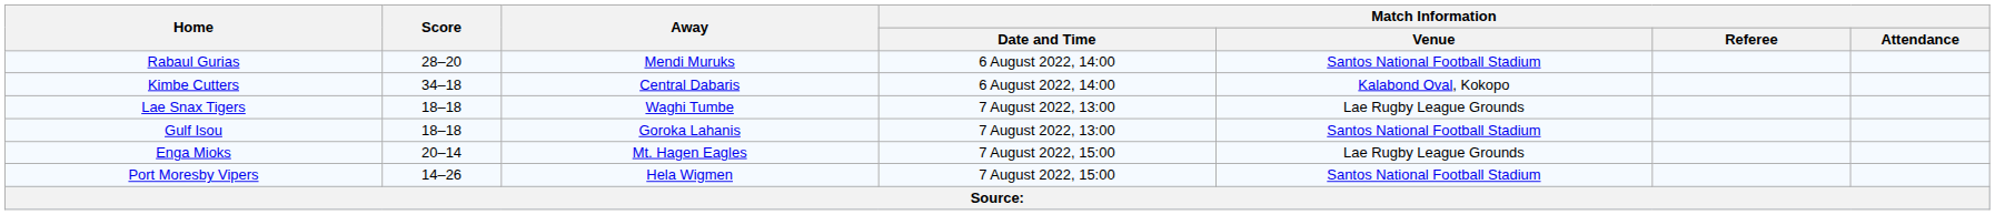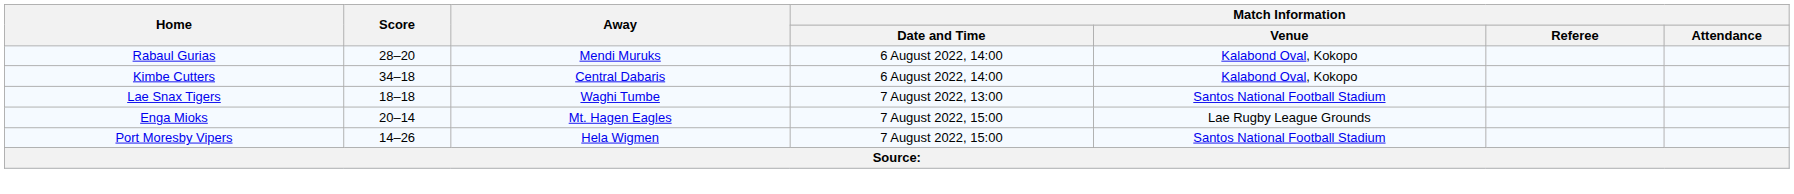Rabaul Gurias | Match Information / Venue: Santos National Football Stadium -> Kalabond Oval, Kokopo
Lae Snax Tigers | Match Information / Venue: Lae Rugby League Grounds -> Santos National Football Stadium
- row: Gulf Isou | 18–18 | Goroka Lahanis | 7 August 2022, 13:00 | Santos National Football Stadium
